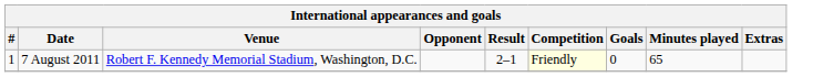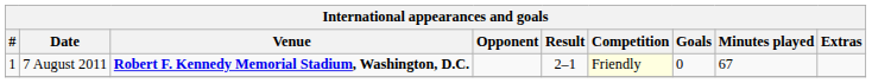7 August 2011 | Venue: normal -> bold
7 August 2011 | Minutes played: 65 -> 67
